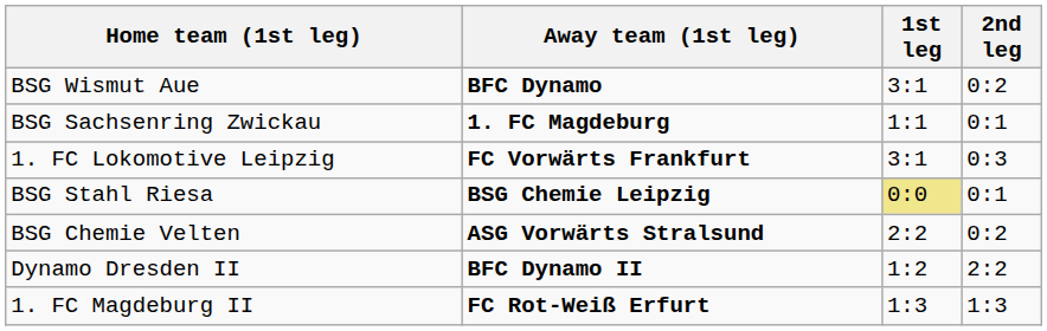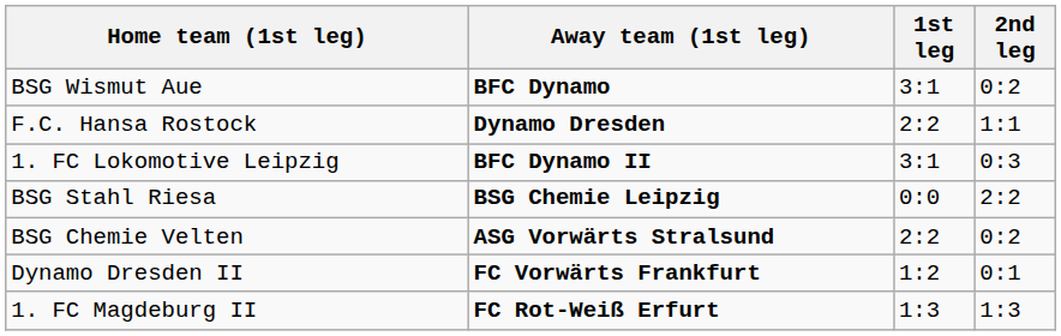- row: BSG Sachsenring Zwickau | 1. FC Magdeburg | 1:1 | 0:1
+ row: F.C. Hansa Rostock | Dynamo Dresden | 2:2 | 1:1
1. FC Lokomotive Leipzig | Away team (1st leg): FC Vorwärts Frankfurt -> BFC Dynamo II
BSG Stahl Riesa | 1st leg: khaki background -> no background
BSG Stahl Riesa | 2nd leg: 0:1 -> 2:2
Dynamo Dresden II | Away team (1st leg): BFC Dynamo II -> FC Vorwärts Frankfurt
Dynamo Dresden II | 2nd leg: 2:2 -> 0:1
